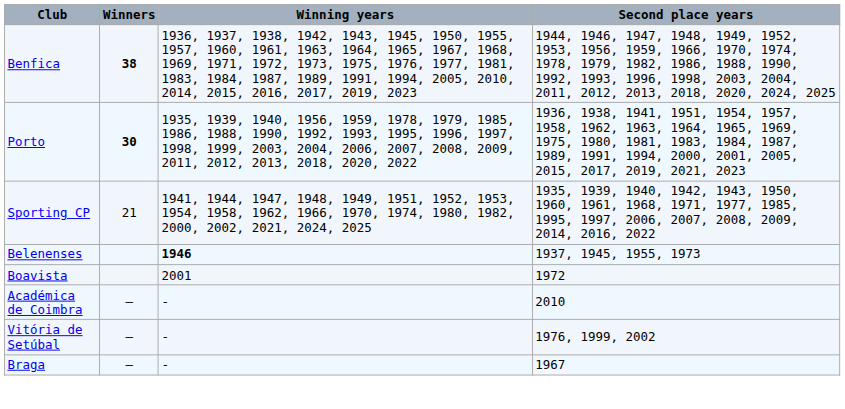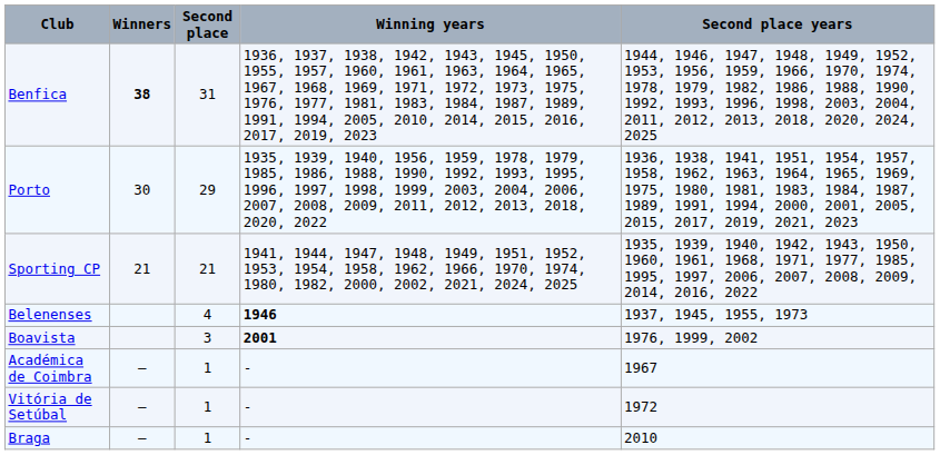+ column: Second place | 31 | 29 | 21 | 4 | 3 | 1 | 1 | 1
Porto | Winners: bold -> normal
Boavista | Winning years: normal -> bold
Boavista | Second place years: 1972 -> 1976, 1999, 2002
Académica de Coimbra | Second place years: 2010 -> 1967
Vitória de Setúbal | Second place years: 1976, 1999, 2002 -> 1972
Braga | Second place years: 1967 -> 2010
